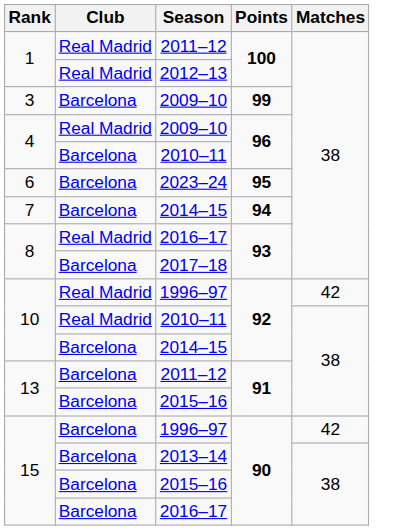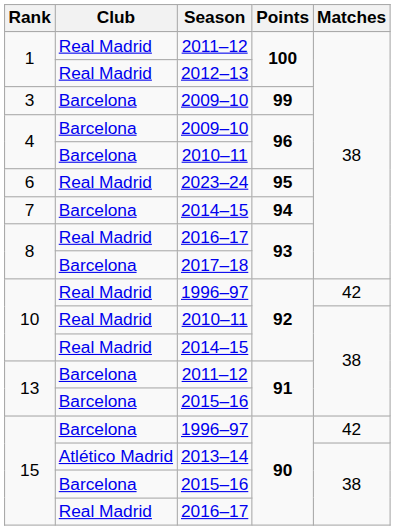4 / 2009–10 | Club: Real Madrid -> Barcelona
2023–24 | Club: Barcelona -> Real Madrid
10 / 2014–15 | Club: Barcelona -> Real Madrid
2013–14 | Club: Barcelona -> Atlético Madrid
15 / 2016–17 | Club: Barcelona -> Real Madrid
